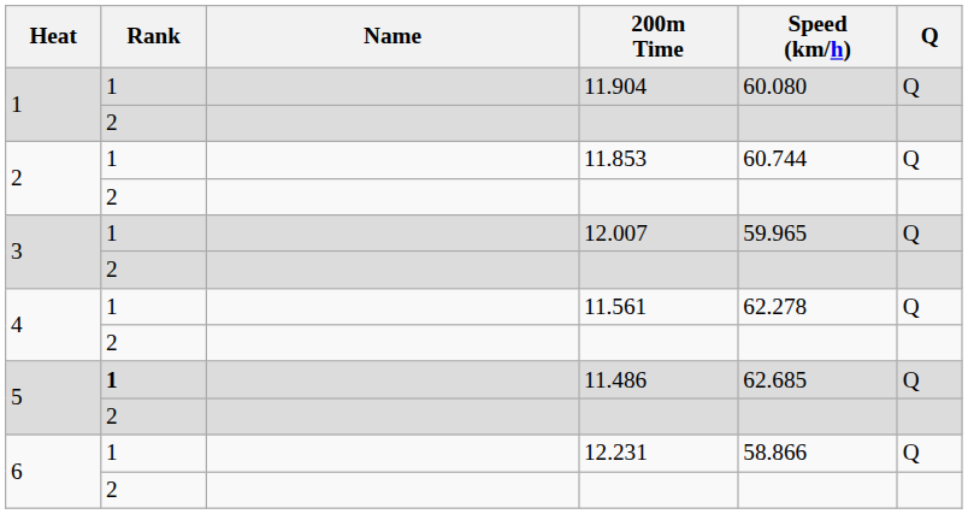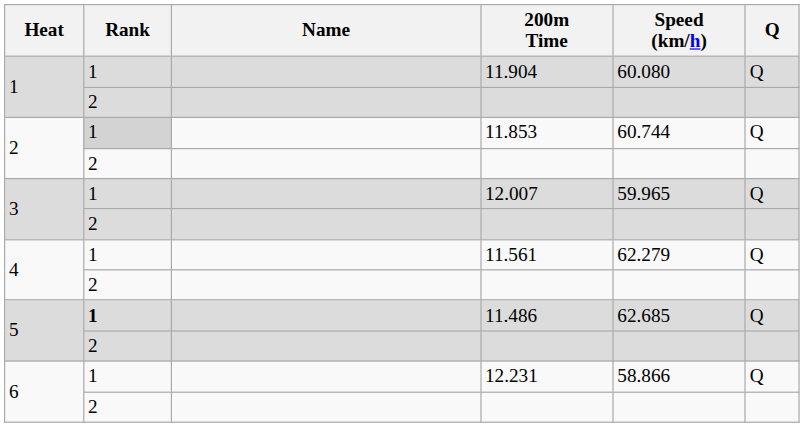11.853 | Rank: no background -> lightgrey background
11.561 | Speed (km/h): 62.278 -> 62.279
